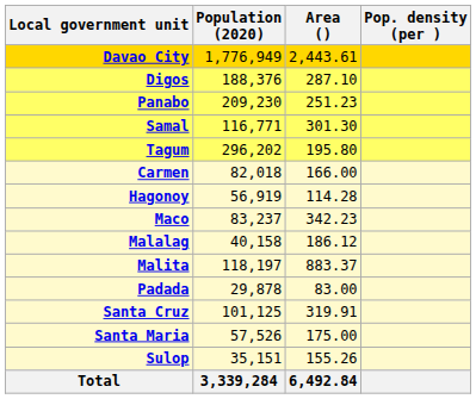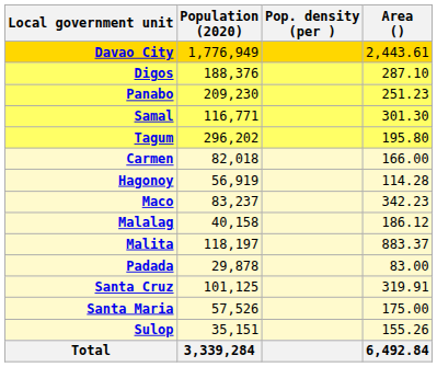columns swapped: Area () <-> Pop. density (per )
